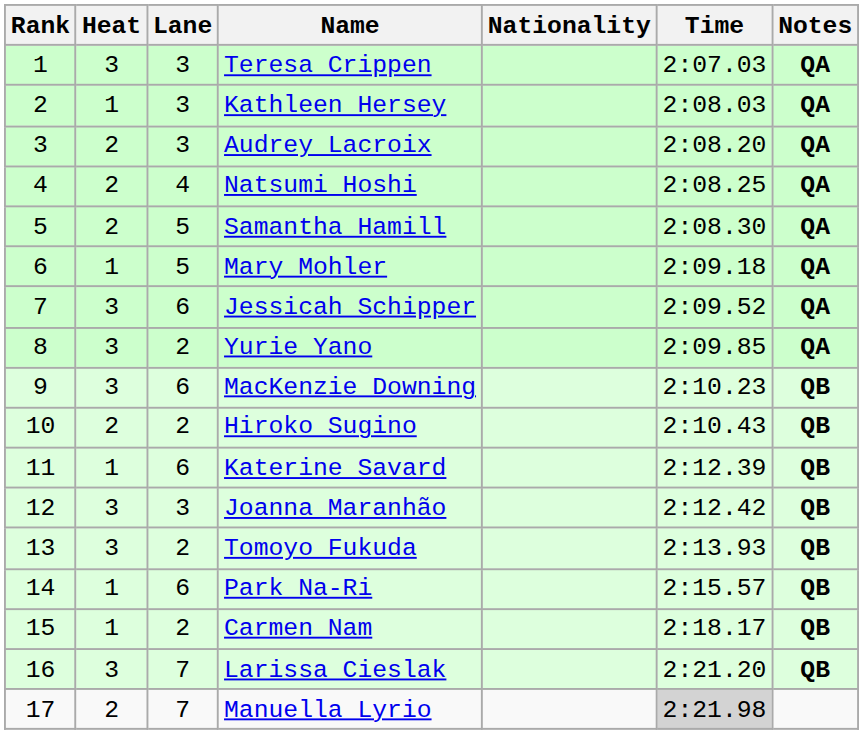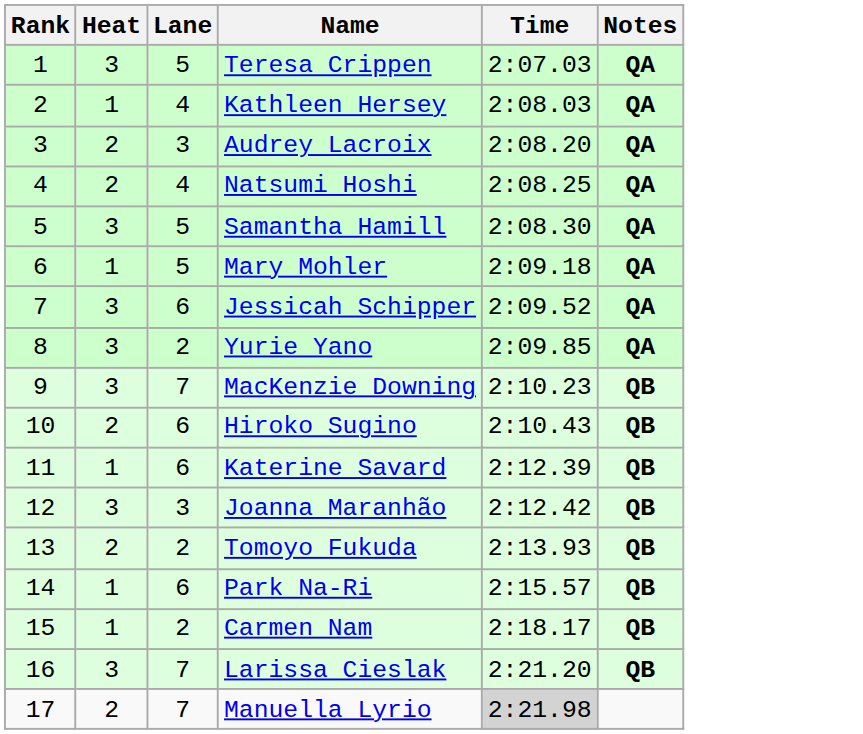- column: Nationality
Teresa Crippen | Lane: 3 -> 5
Kathleen Hersey | Lane: 3 -> 4
Samantha Hamill | Heat: 2 -> 3
MacKenzie Downing | Lane: 6 -> 7
Hiroko Sugino | Lane: 2 -> 6
Tomoyo Fukuda | Heat: 3 -> 2
